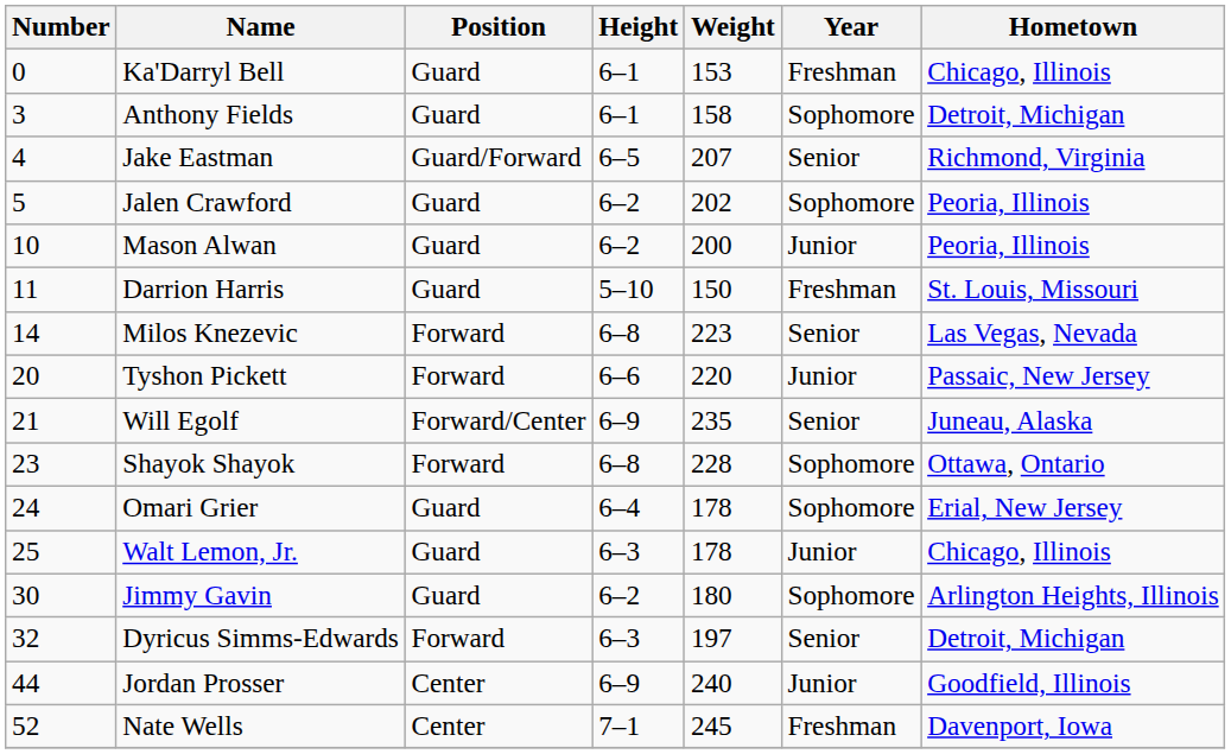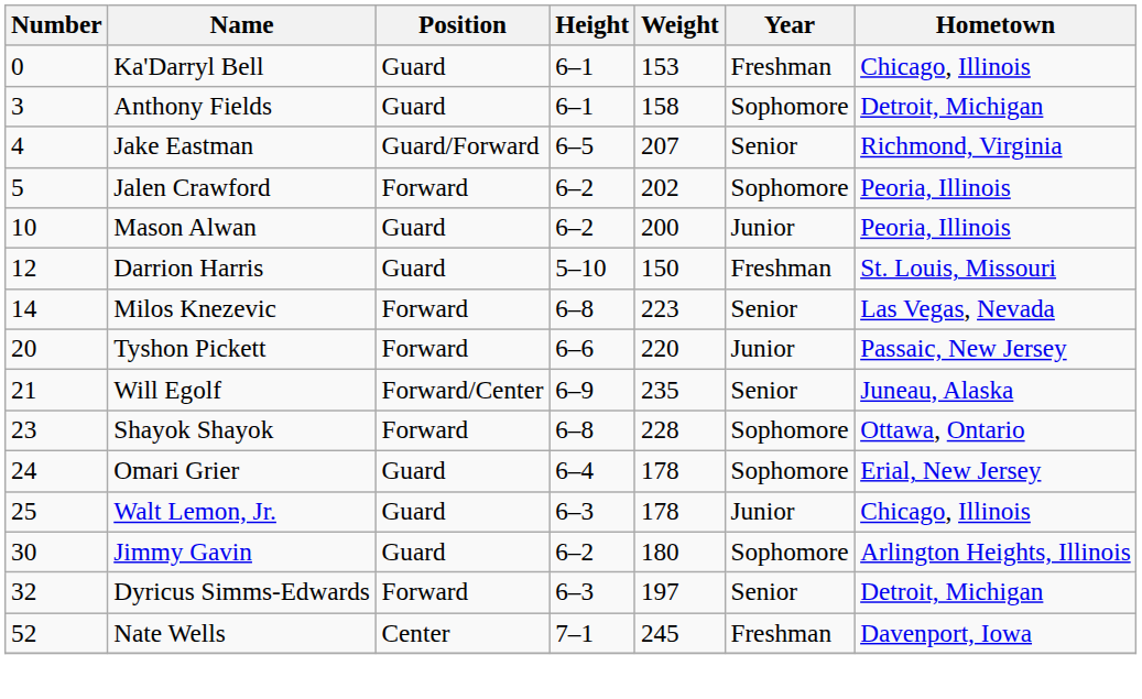Jalen Crawford | Position: Guard -> Forward
Darrion Harris | Number: 11 -> 12
- row: 44 | Jordan Prosser | Center | 6–9 | 240 | Junior | Goodfield, Illinois
